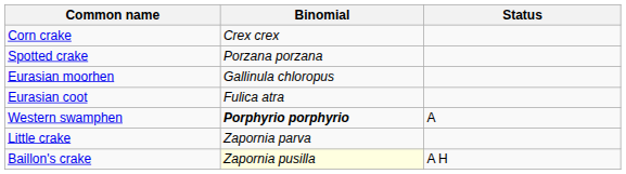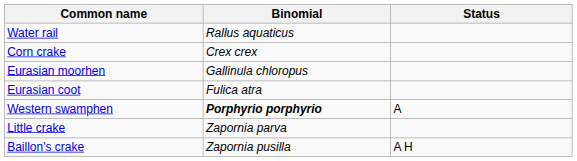+ row: Water rail | Rallus aquaticus
- row: Spotted crake | Porzana porzana
Baillon's crake | Binomial: lightyellow background -> no background
